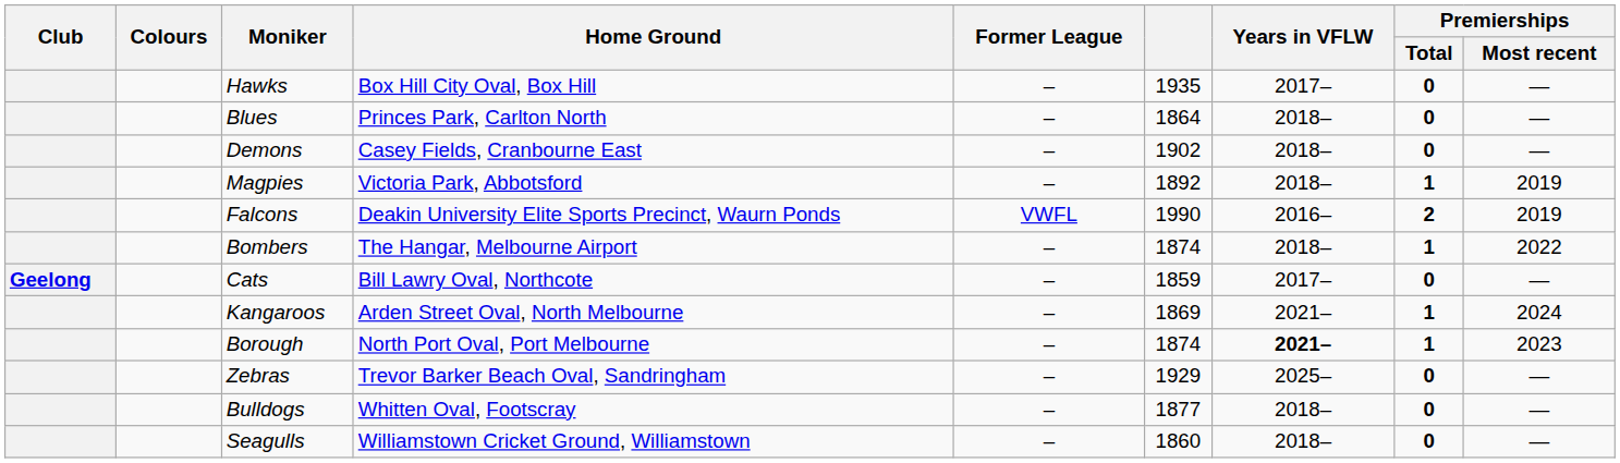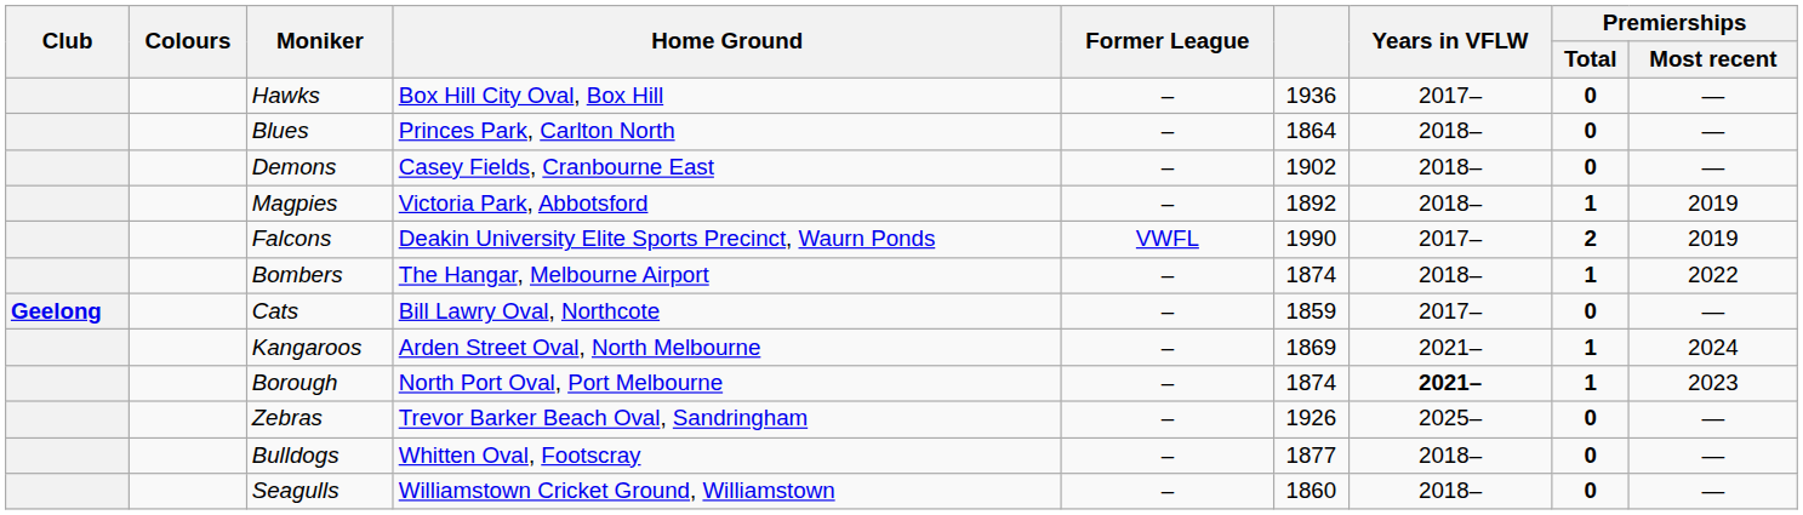Hawks | column 6: 1935 -> 1936
Falcons | Years in VFLW: 2016– -> 2017–
Zebras | column 6: 1929 -> 1926
